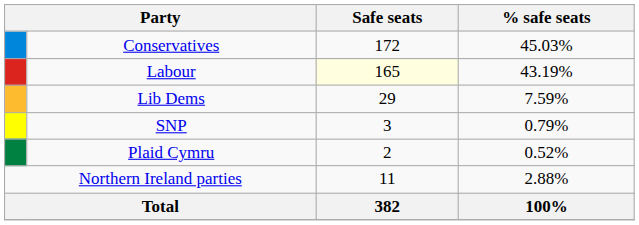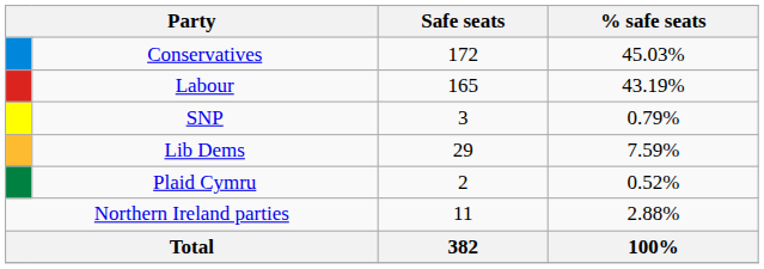Labour | Safe seats: lightyellow background -> no background
rows swapped: Lib Dems <-> SNP
